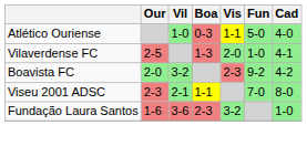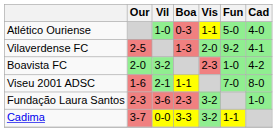Vilaverdense FC | Fun: 1-0 -> 9-2
Boavista FC | Fun: 9-2 -> 1-0
Viseu 2001 ADSC | Our: 2-3 -> 1-6
Fundação Laura Santos | Our: 1-6 -> 2-3
+ row: Cadima | 3-7 | 0-0 | 3-3 | 3-2 | 1-1
